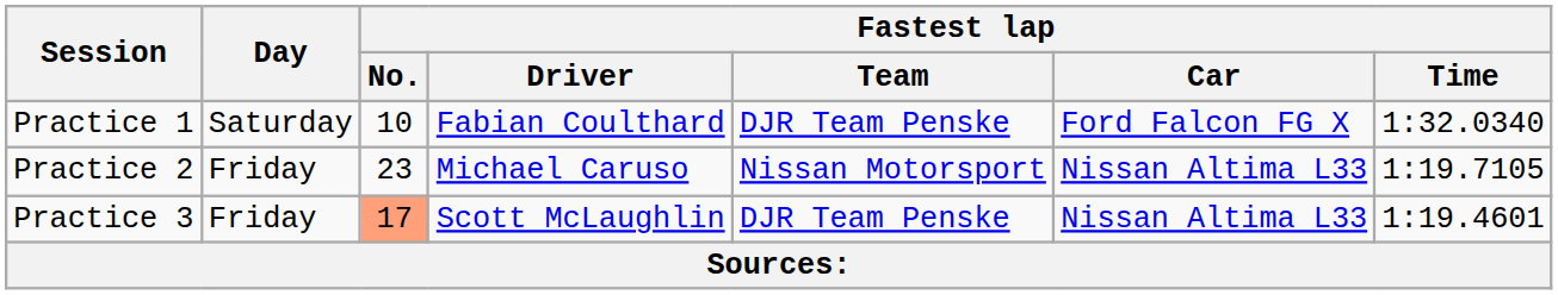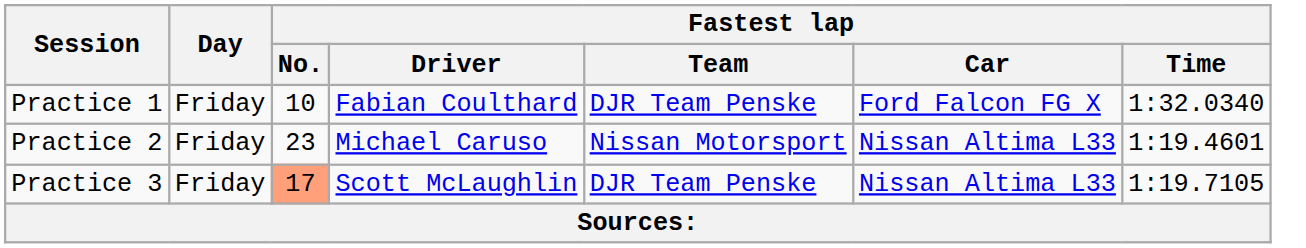Practice 1 | Day: Saturday -> Friday
Practice 2 | Fastest lap / Time: 1:19.7105 -> 1:19.4601
Practice 3 | Fastest lap / Time: 1:19.4601 -> 1:19.7105
